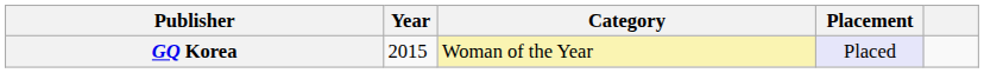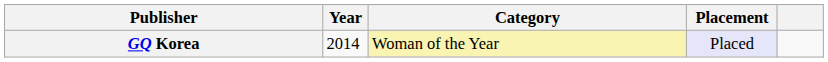GQ Korea | Year: 2015 -> 2014
